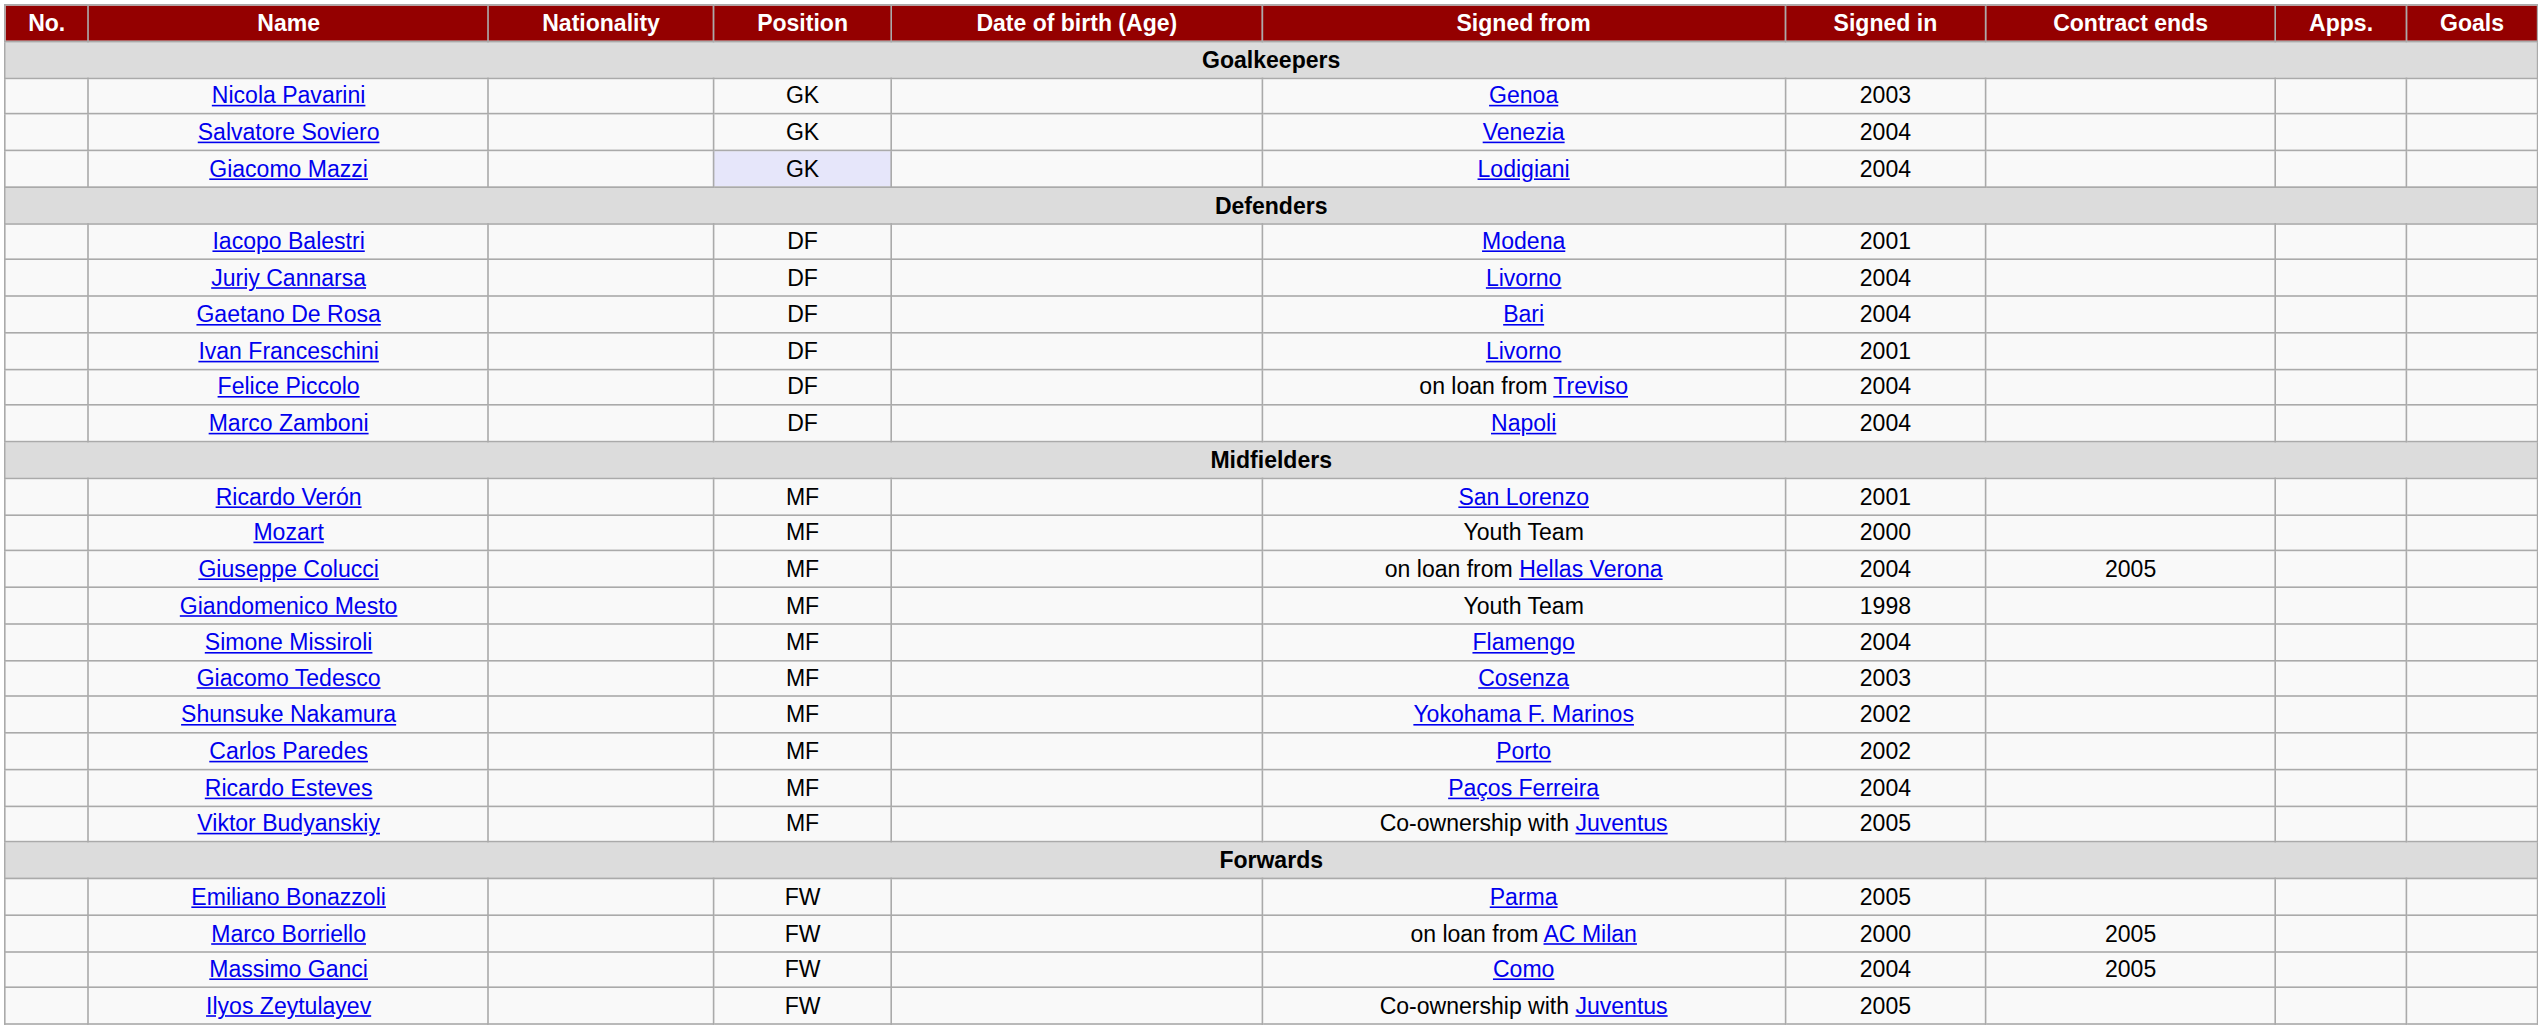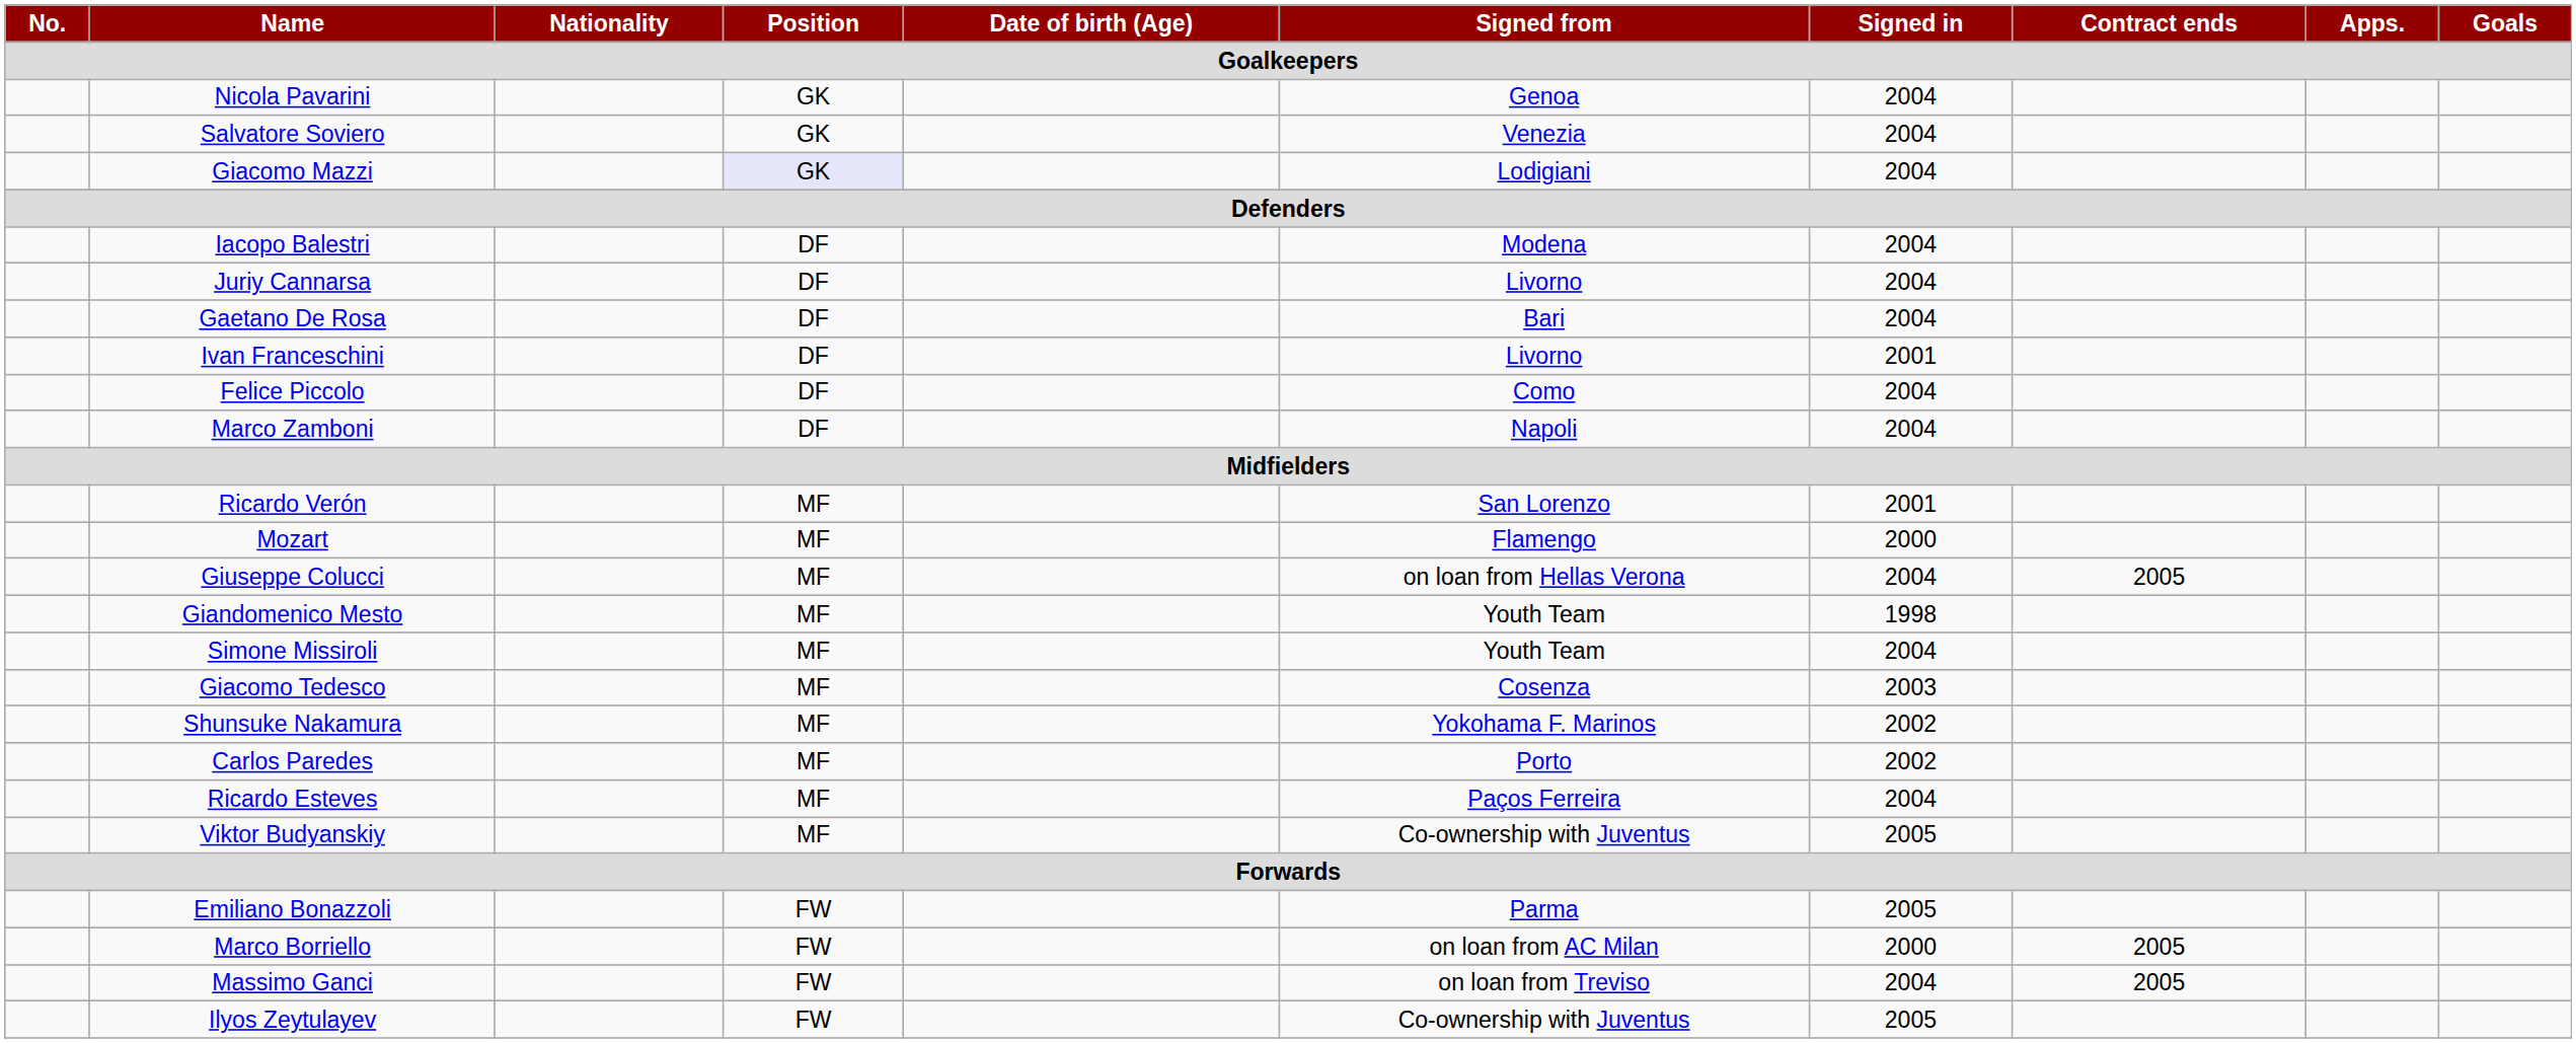Nicola Pavarini | Signed in: 2003 -> 2004
Iacopo Balestri | Signed in: 2001 -> 2004
Felice Piccolo | Signed from: on loan from Treviso -> Como
Mozart | Signed from: Youth Team -> Flamengo
Simone Missiroli | Signed from: Flamengo -> Youth Team
Massimo Ganci | Signed from: Como -> on loan from Treviso
